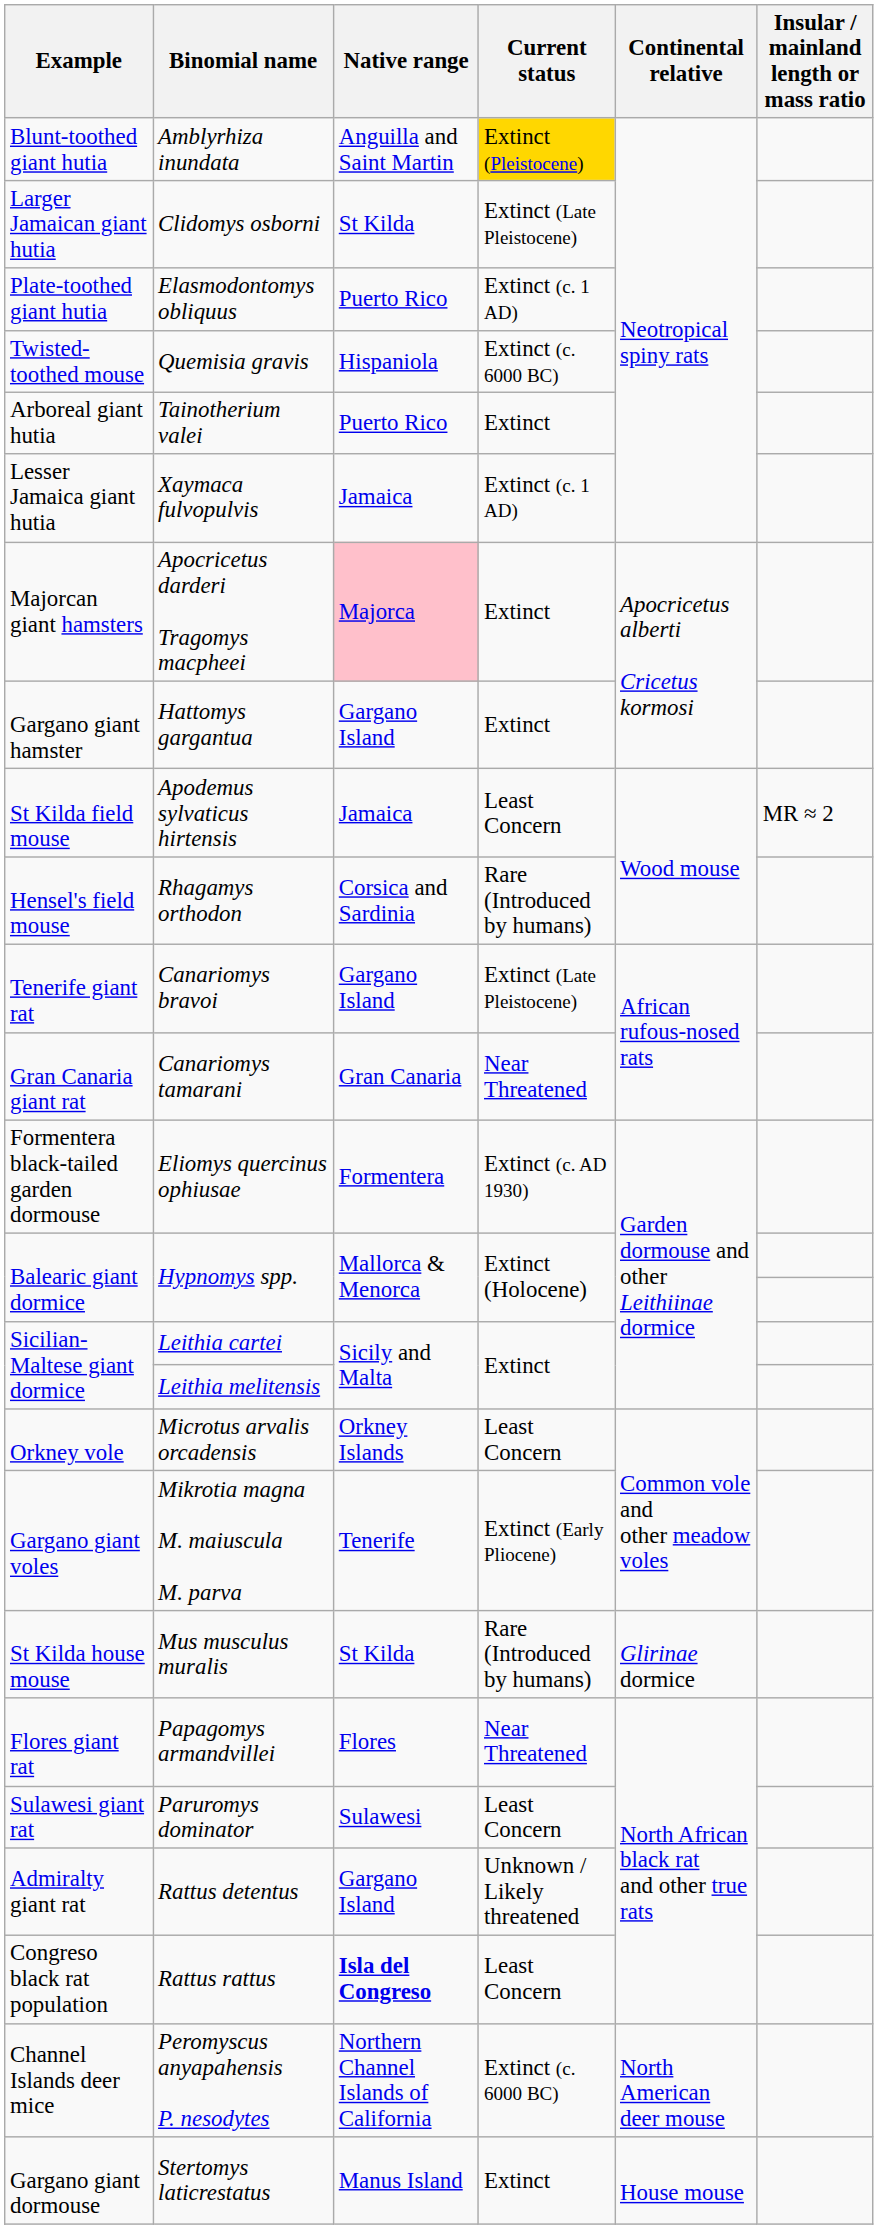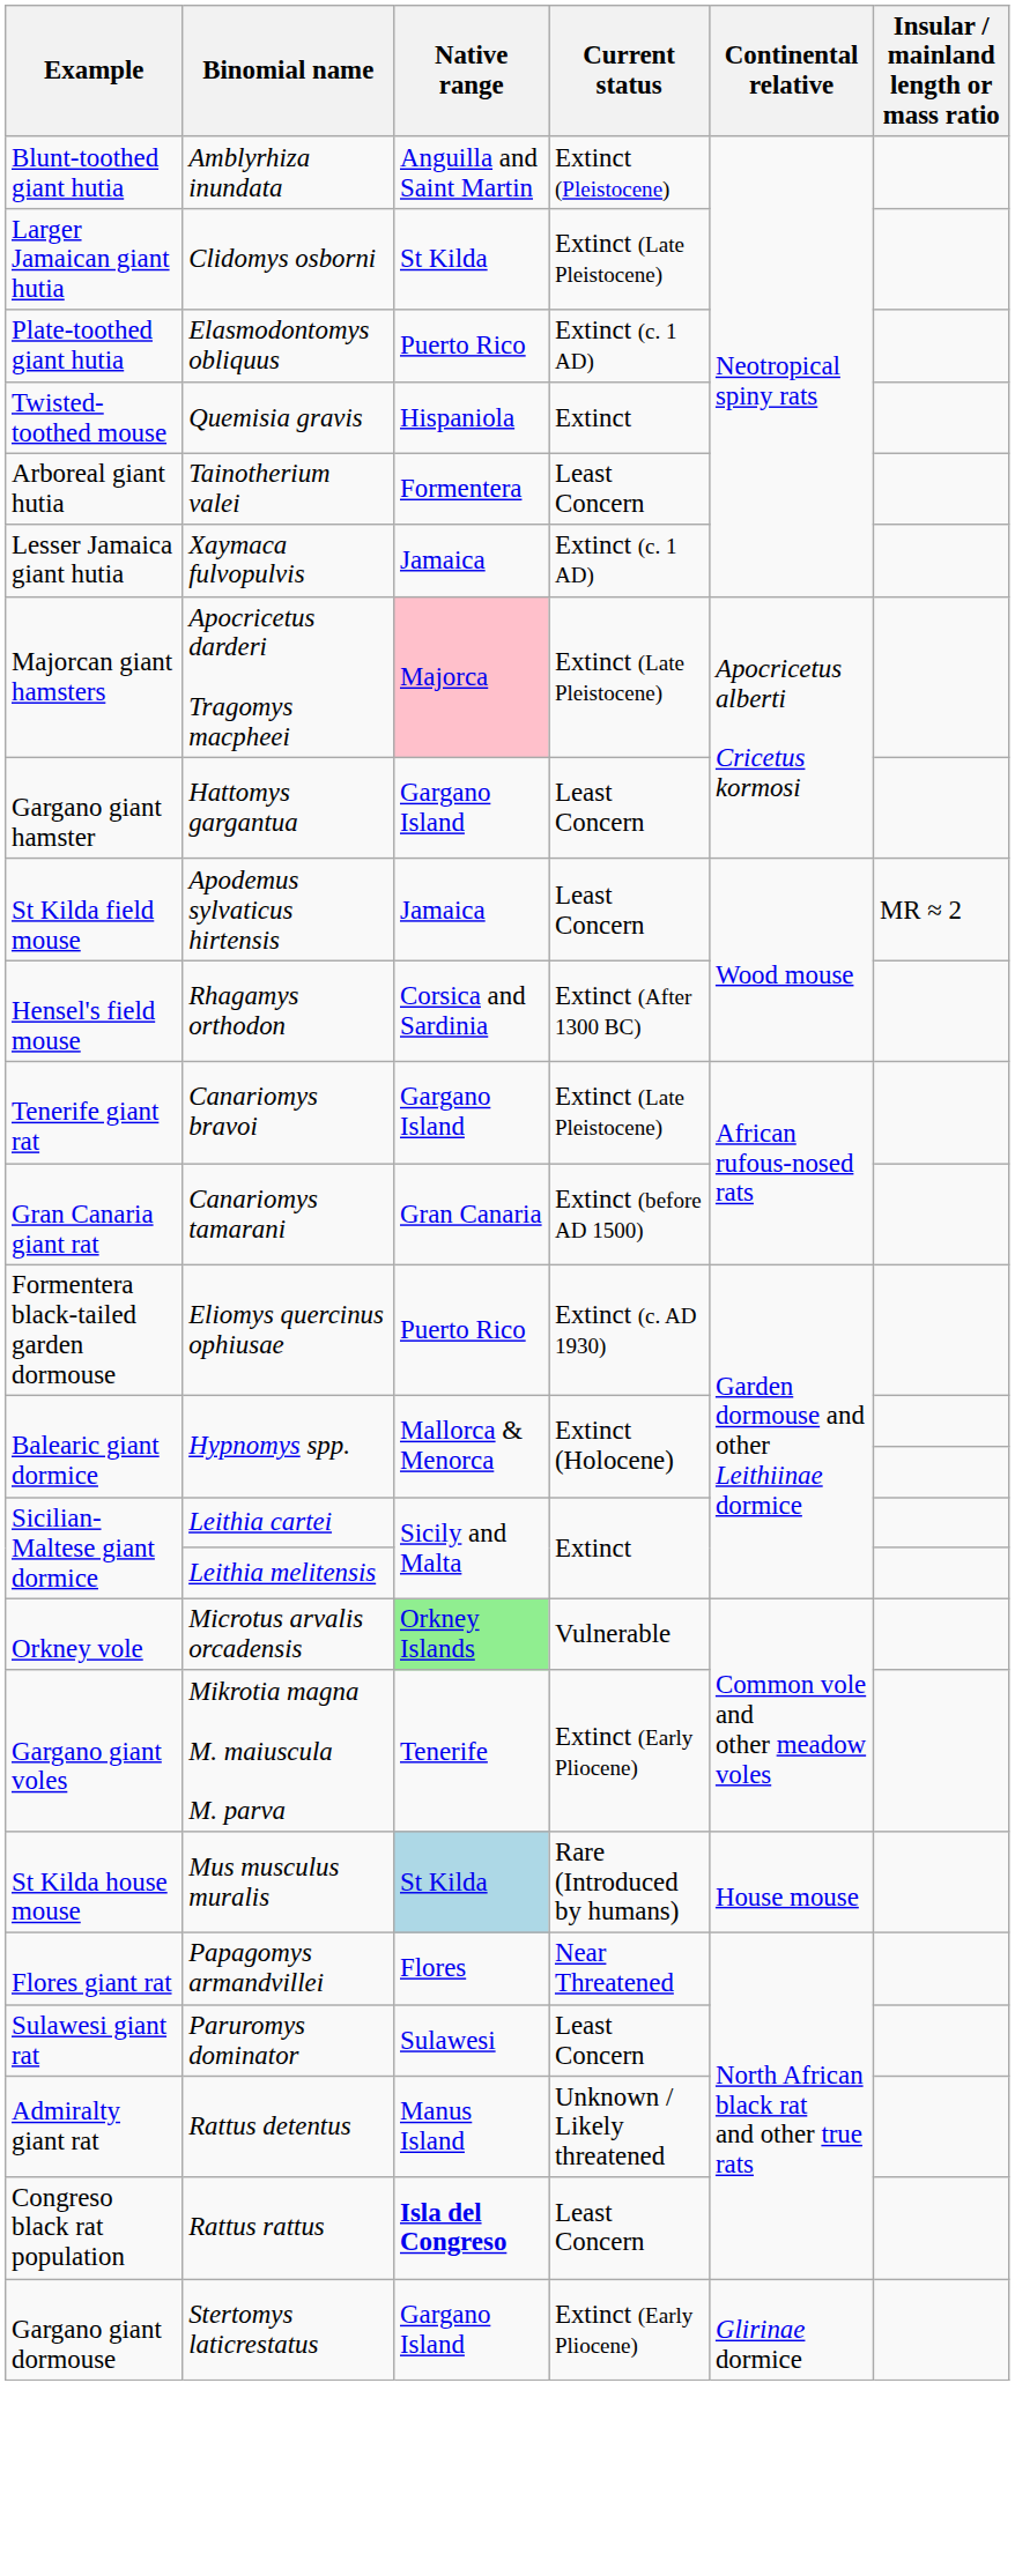Amblyrhiza inundata | Current status: gold background -> no background
Quemisia gravis | Current status: Extinct (c. 6000 BC) -> Extinct
Tainotherium valei | Native range: Puerto Rico -> Formentera
Tainotherium valei | Current status: Extinct -> Least Concern
Apocricetus darderi Tragomys macpheei | Current status: Extinct -> Extinct (Late Pleistocene)
Hattomys gargantua | Current status: Extinct -> Least Concern
Rhagamys orthodon | Current status: Rare (Introduced by humans) -> Extinct (After 1300 BC)
Canariomys tamarani | Current status: Near Threatened -> Extinct (before AD 1500)
Eliomys quercinus ophiusae | Native range: Formentera -> Puerto Rico
Microtus arvalis orcadensis | Native range: no background -> lightgreen background
Microtus arvalis orcadensis | Current status: Least Concern -> Vulnerable
Mus musculus muralis | Native range: no background -> lightblue background
Mus musculus muralis | Continental relative: Glirinae dormice -> House mouse
Rattus detentus | Native range: Gargano Island -> Manus Island
- row: Channel Islands deer mice | Peromyscus anyapahensis P. nesodytes | Northern Channel Islands of California | Extinct (c. 6000 BC) | North American deer mouse
Stertomys laticrestatus | Native range: Manus Island -> Gargano Island
Stertomys laticrestatus | Current status: Extinct -> Extinct (Early Pliocene)
Stertomys laticrestatus | Continental relative: House mouse -> Glirinae dormice
